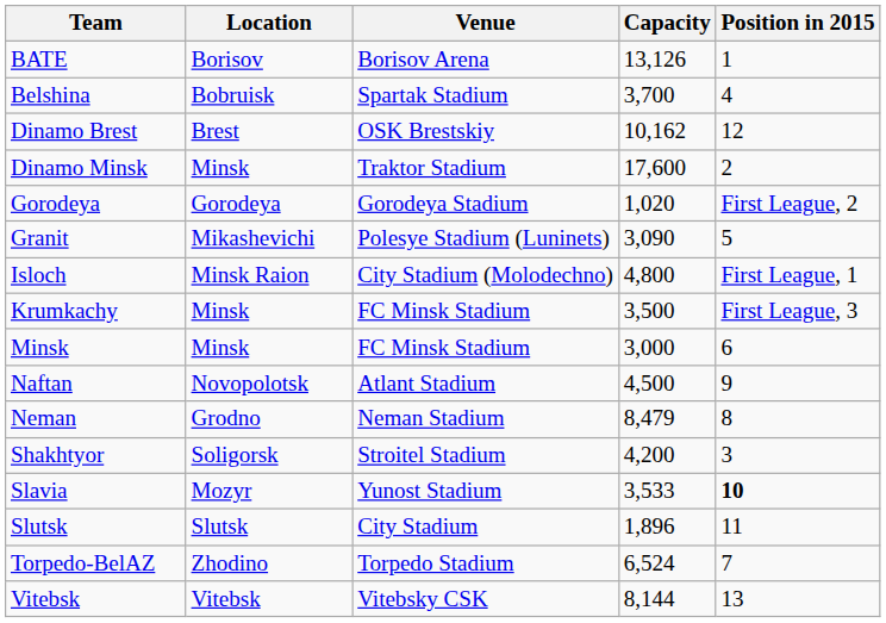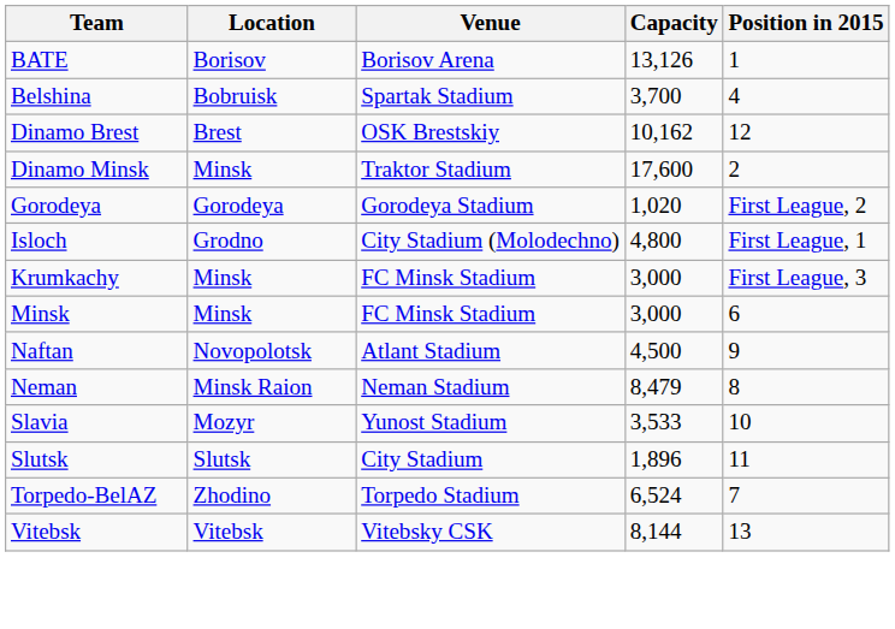- row: Granit | Mikashevichi | Polesye Stadium (Luninets) | 3,090 | 5
Isloch | Location: Minsk Raion -> Grodno
Krumkachy | Capacity: 3,500 -> 3,000
Neman | Location: Grodno -> Minsk Raion
- row: Shakhtyor | Soligorsk | Stroitel Stadium | 4,200 | 3
Slavia | Position in 2015: bold -> normal
